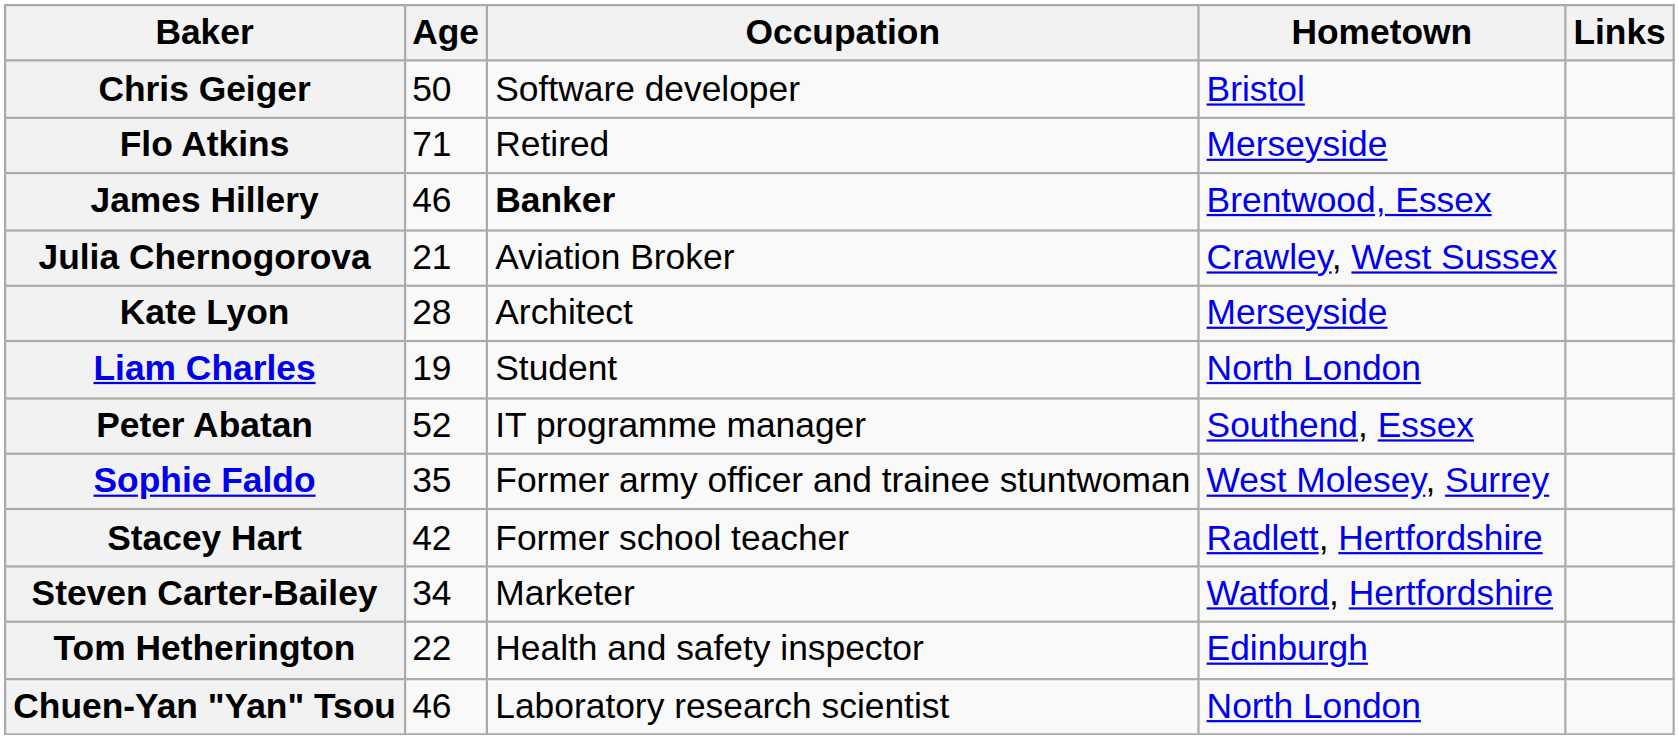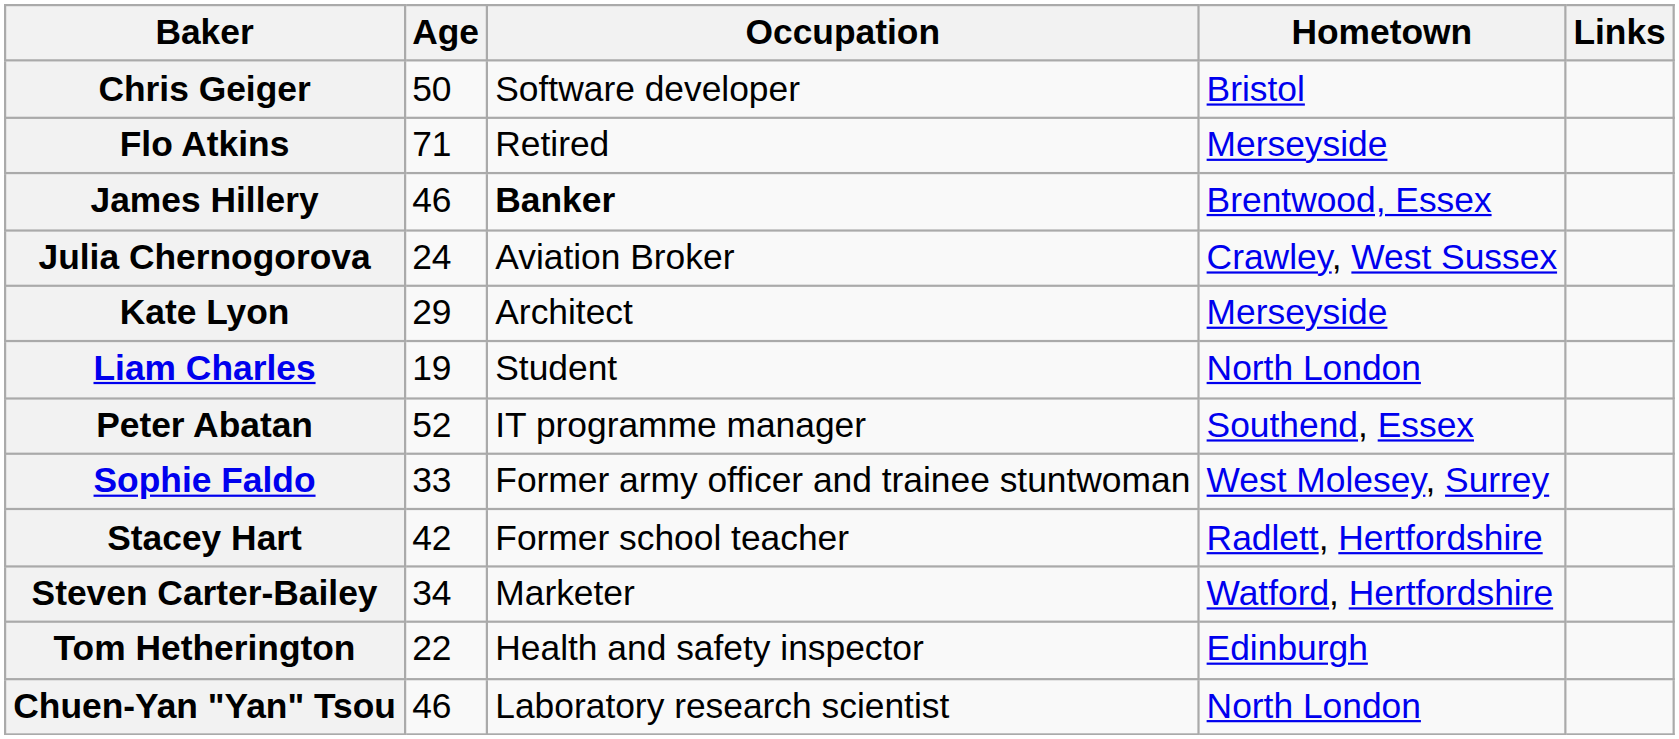Julia Chernogorova | Age: 21 -> 24
Kate Lyon | Age: 28 -> 29
Sophie Faldo | Age: 35 -> 33
